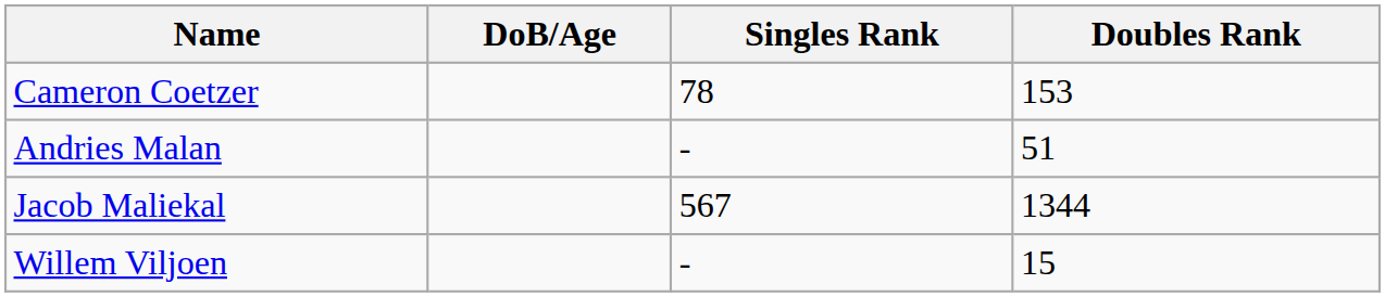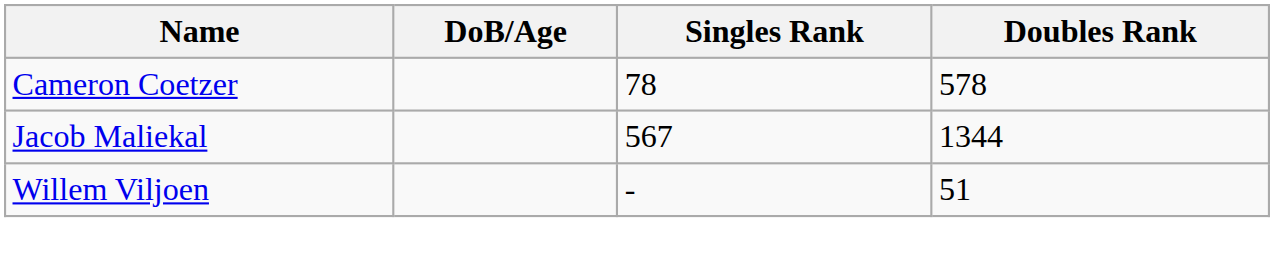Cameron Coetzer | Doubles Rank: 153 -> 578
- row: Andries Malan | - | 51
Willem Viljoen | Doubles Rank: 15 -> 51
